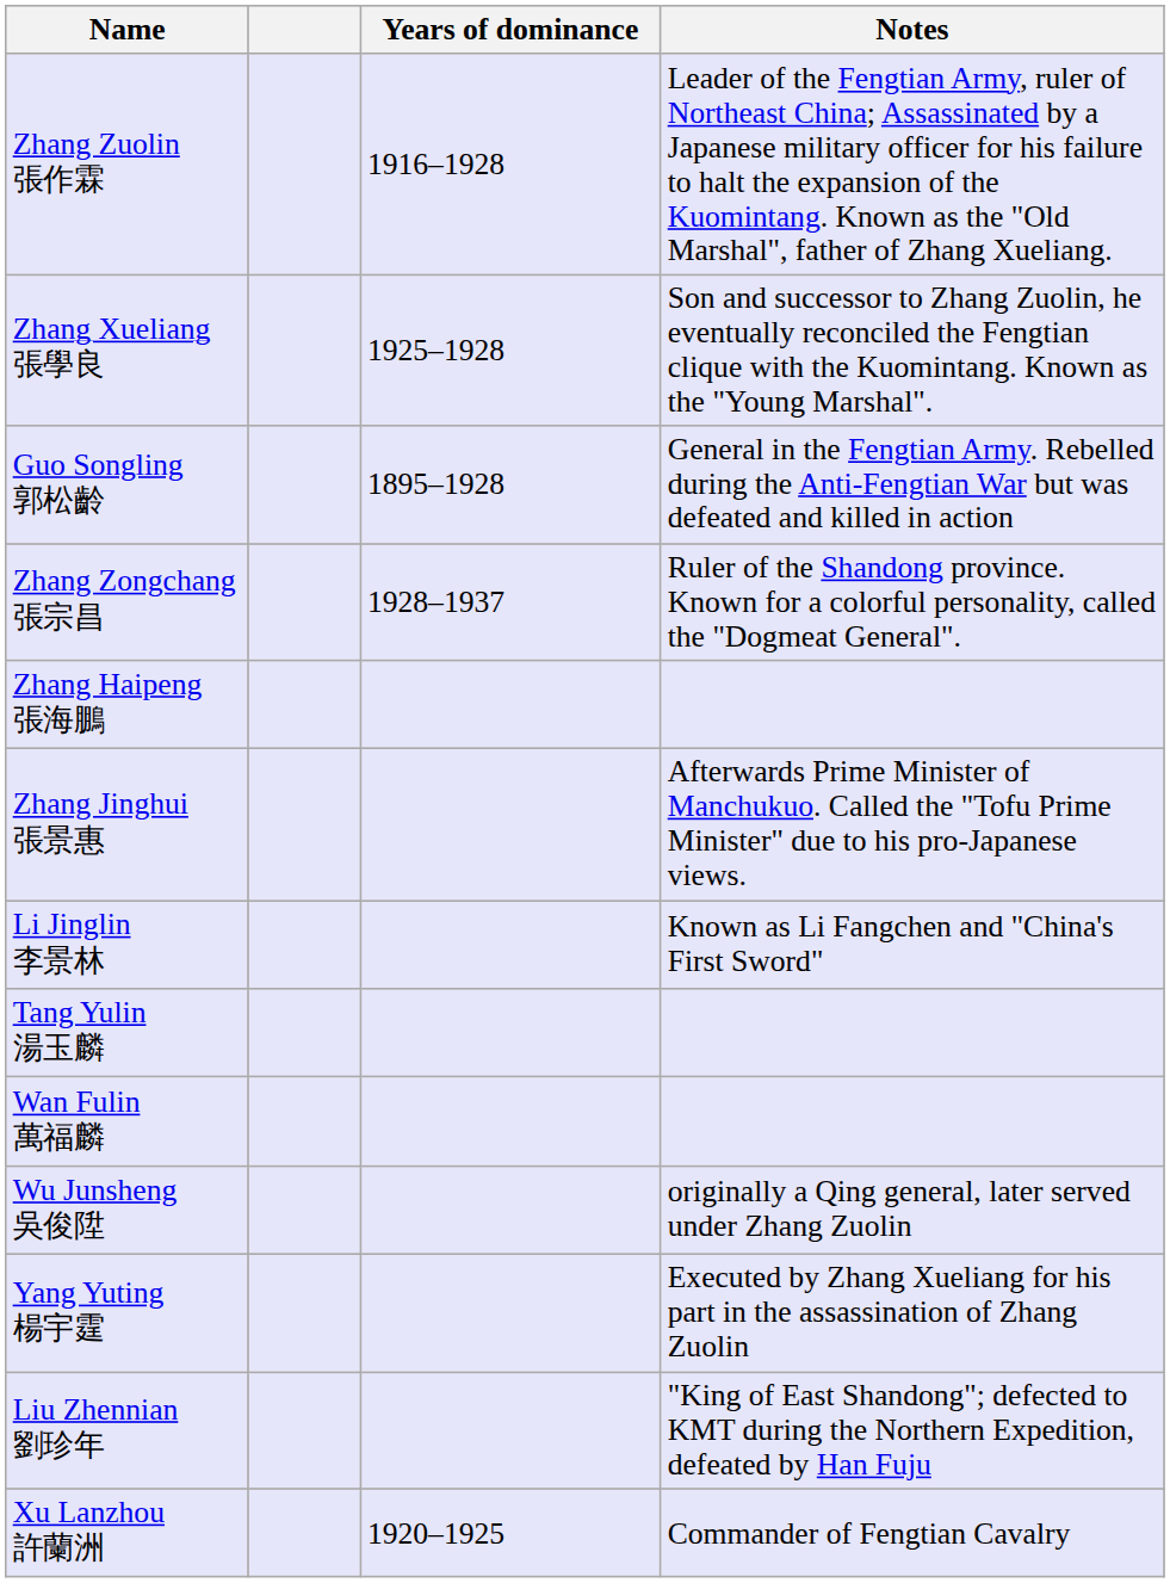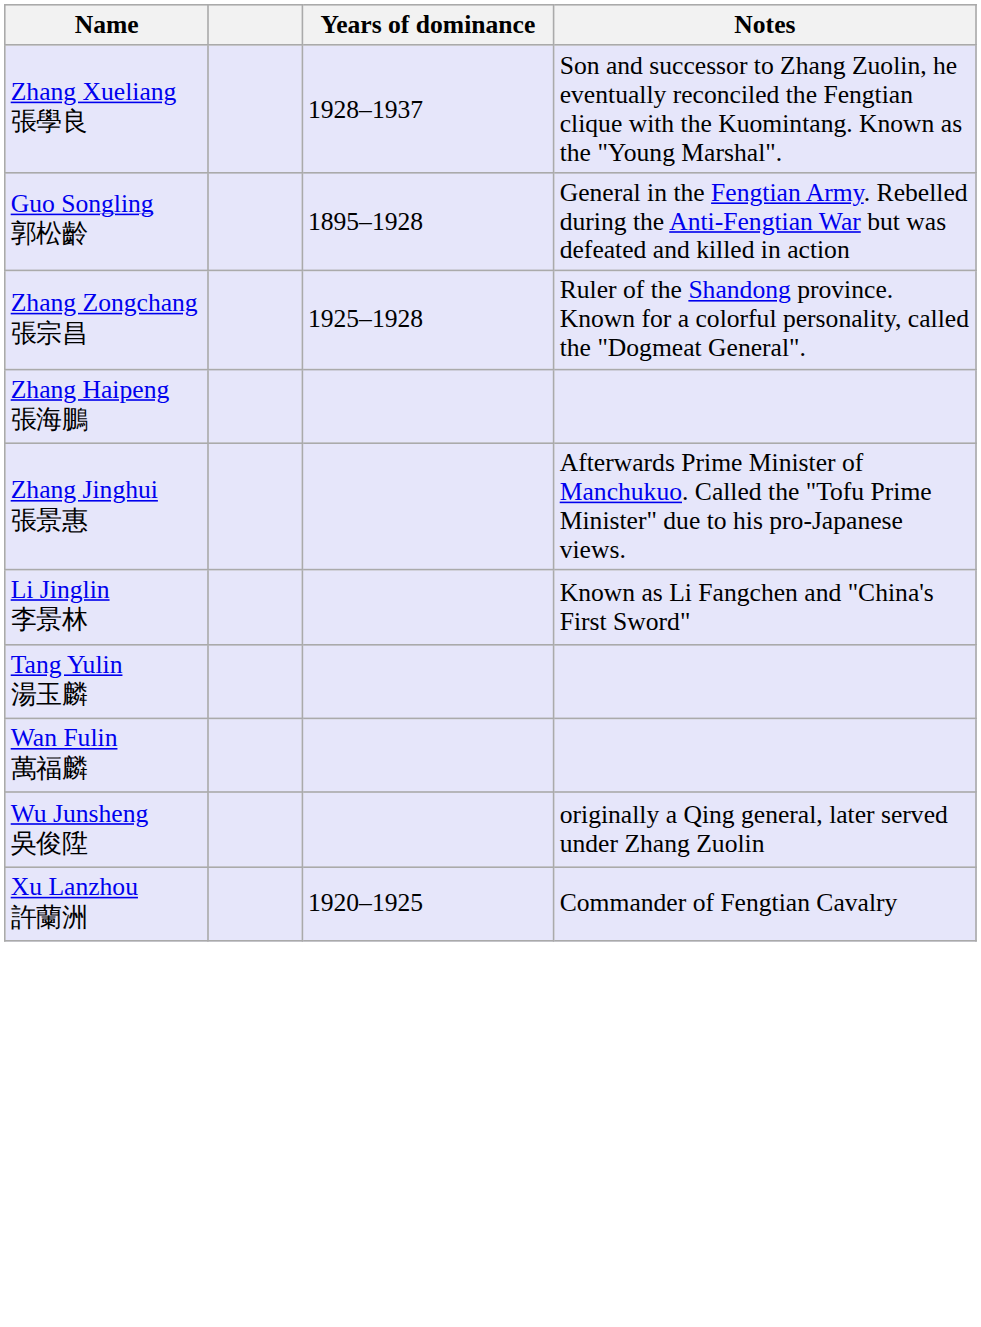- row: Zhang Zuolin 張作霖 | 1916–1928 | Leader of the Fengtian Army, ruler of Northeast China; Assassinated by a Japanese military officer for his failure to halt the expansion of the Kuomintang. Known as the "Old Marshal", father of Zhang Xueliang.
Zhang Xueliang 張學良 | Years of dominance: 1925–1928 -> 1928–1937
Zhang Zongchang 張宗昌 | Years of dominance: 1928–1937 -> 1925–1928
- row: Yang Yuting 楊宇霆 | Executed by Zhang Xueliang for his part in the assassination of Zhang Zuolin
- row: Liu Zhennian 劉珍年 | "King of East Shandong"; defected to KMT during the Northern Expedition, defeated by Han Fuju
